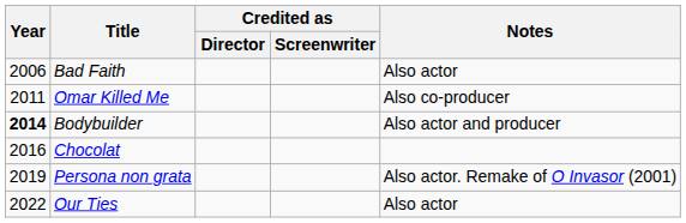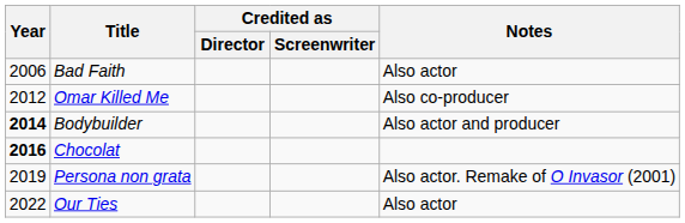Omar Killed Me | Year: 2011 -> 2012
Chocolat | Year: normal -> bold
